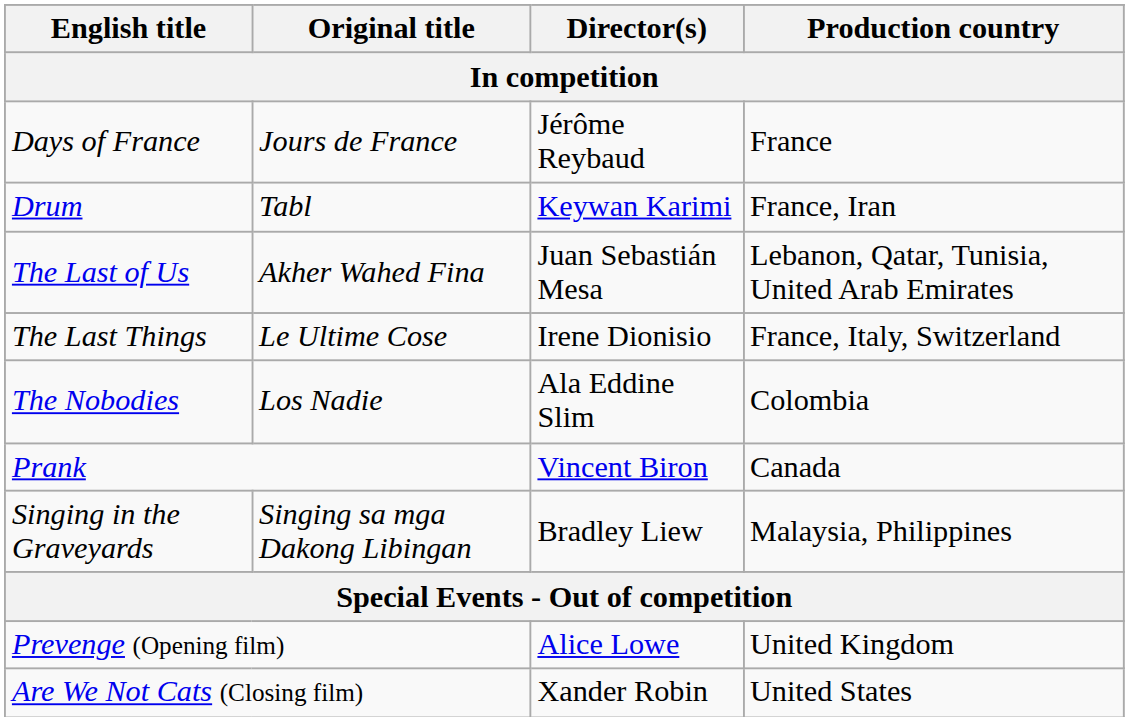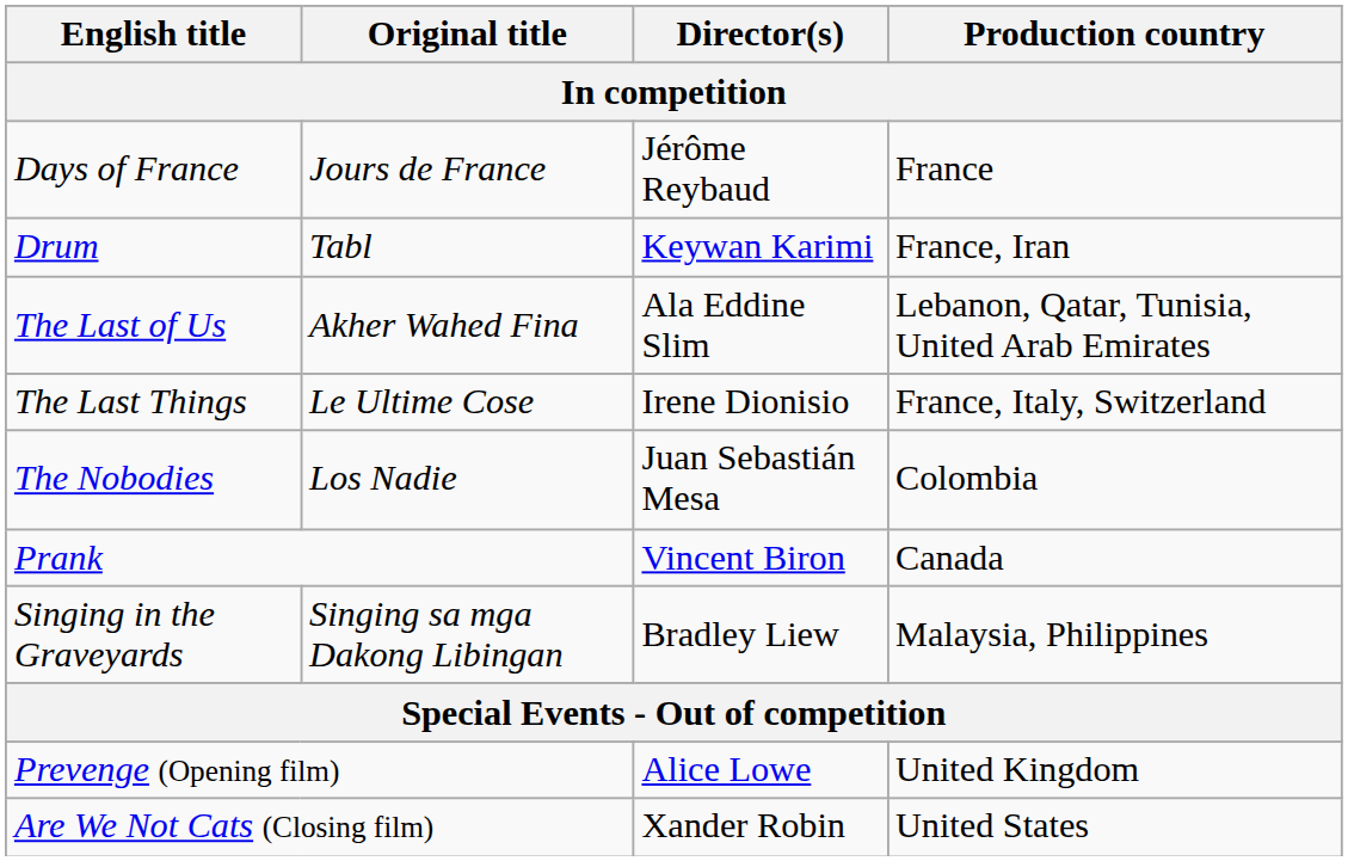The Last of Us | Director(s): Juan Sebastián Mesa -> Ala Eddine Slim
The Nobodies | Director(s): Ala Eddine Slim -> Juan Sebastián Mesa
